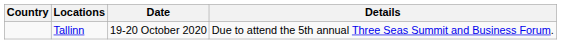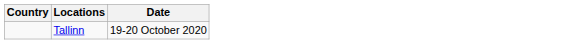- column: Details | Due to attend the 5th annual Three Seas Summit and Business Forum.
